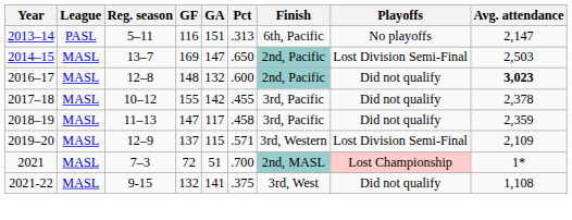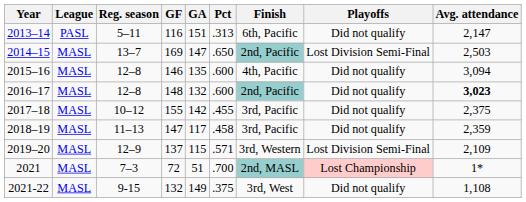2013–14 | Playoffs: No playoffs -> Did not qualify
+ row: 2015–16 | MASL | 12–8 | 146 | 135 | .600 | 4th, Pacific | Did not qualify | 3,094
2017–18 | Avg. attendance: 2,378 -> 2,375
2021-22 | GA: 141 -> 149
